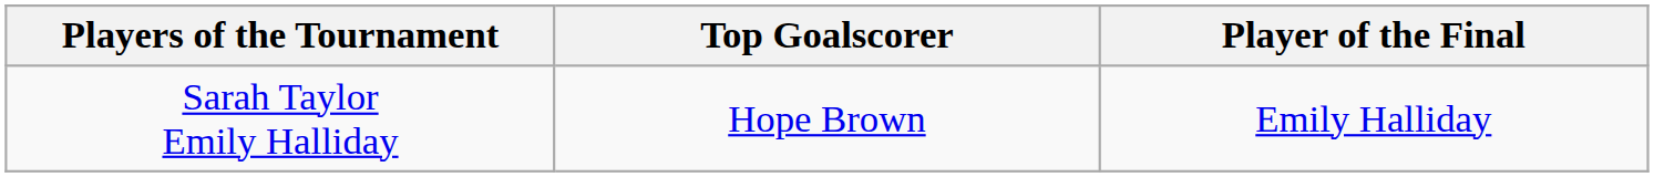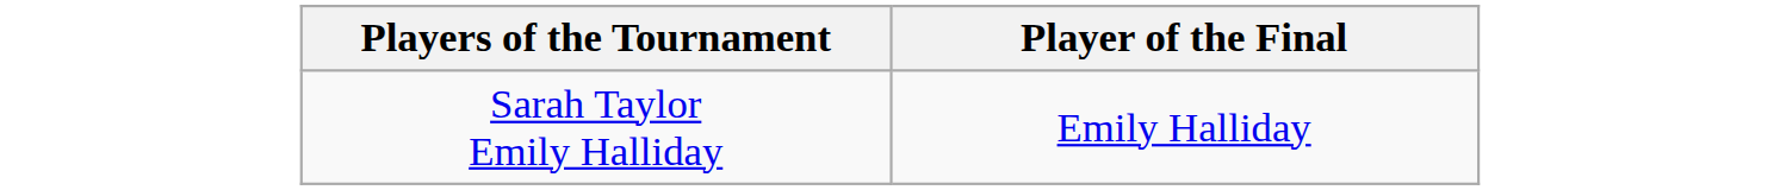- column: Top Goalscorer | Hope Brown
